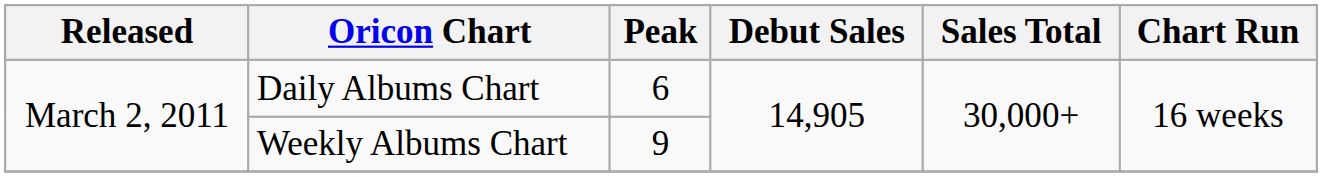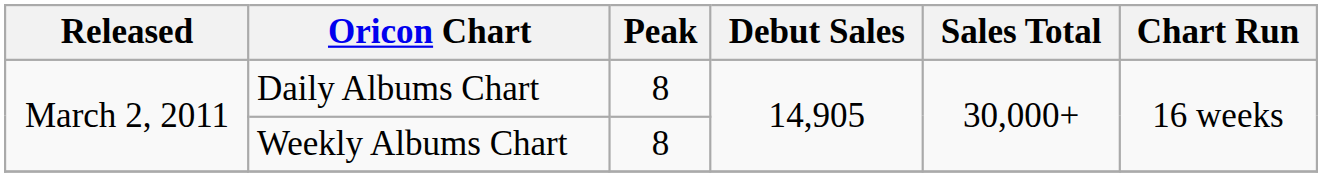Daily Albums Chart | Peak: 6 -> 8
Weekly Albums Chart | Peak: 9 -> 8
